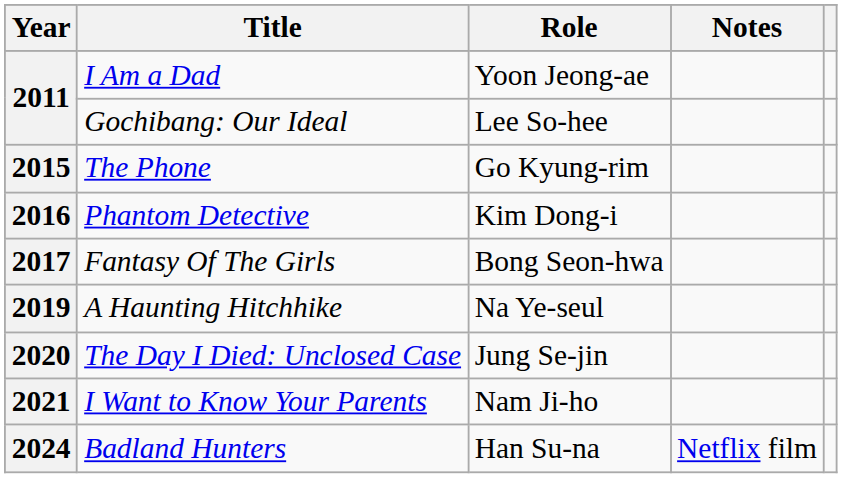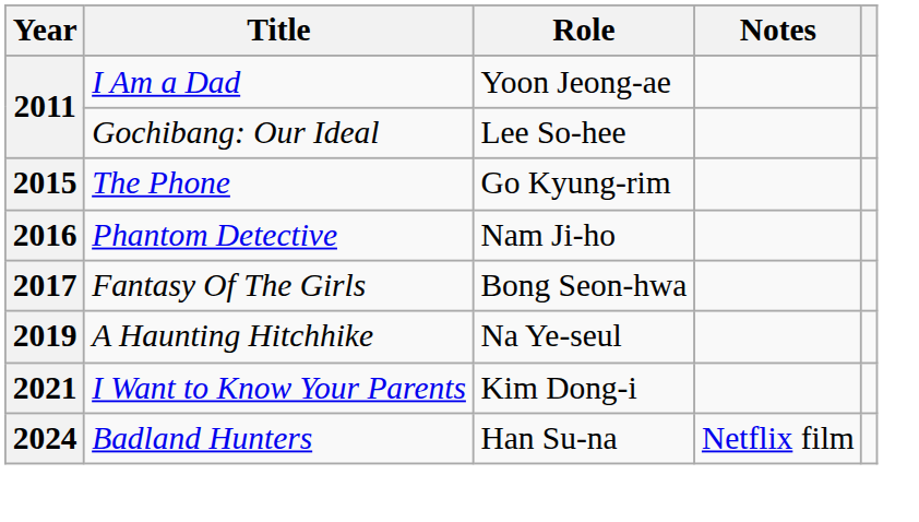Phantom Detective | Role: Kim Dong-i -> Nam Ji-ho
- row: 2020 | The Day I Died: Unclosed Case | Jung Se-jin
I Want to Know Your Parents | Role: Nam Ji-ho -> Kim Dong-i
